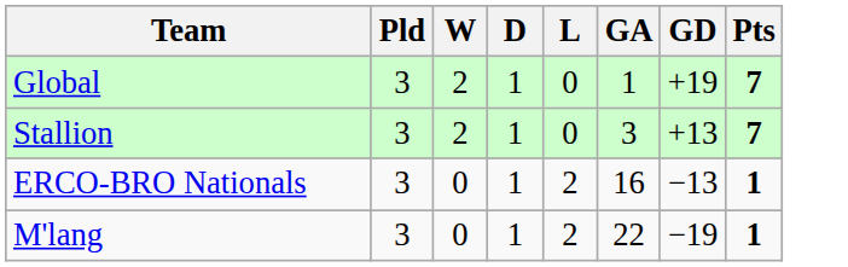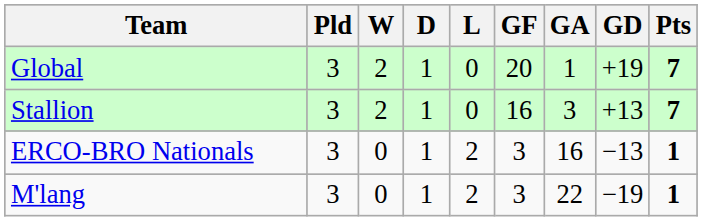+ column: GF | 20 | 16 | 3 | 3
